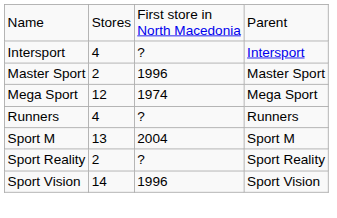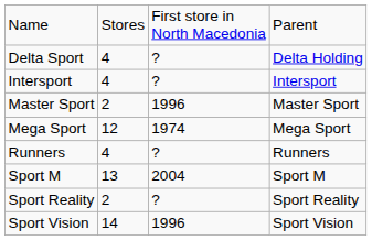+ row: Delta Sport | 4 | ? | Delta Holding
